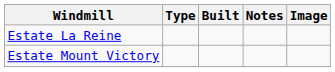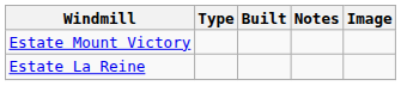rows swapped: Estate La Reine <-> Estate Mount Victory
